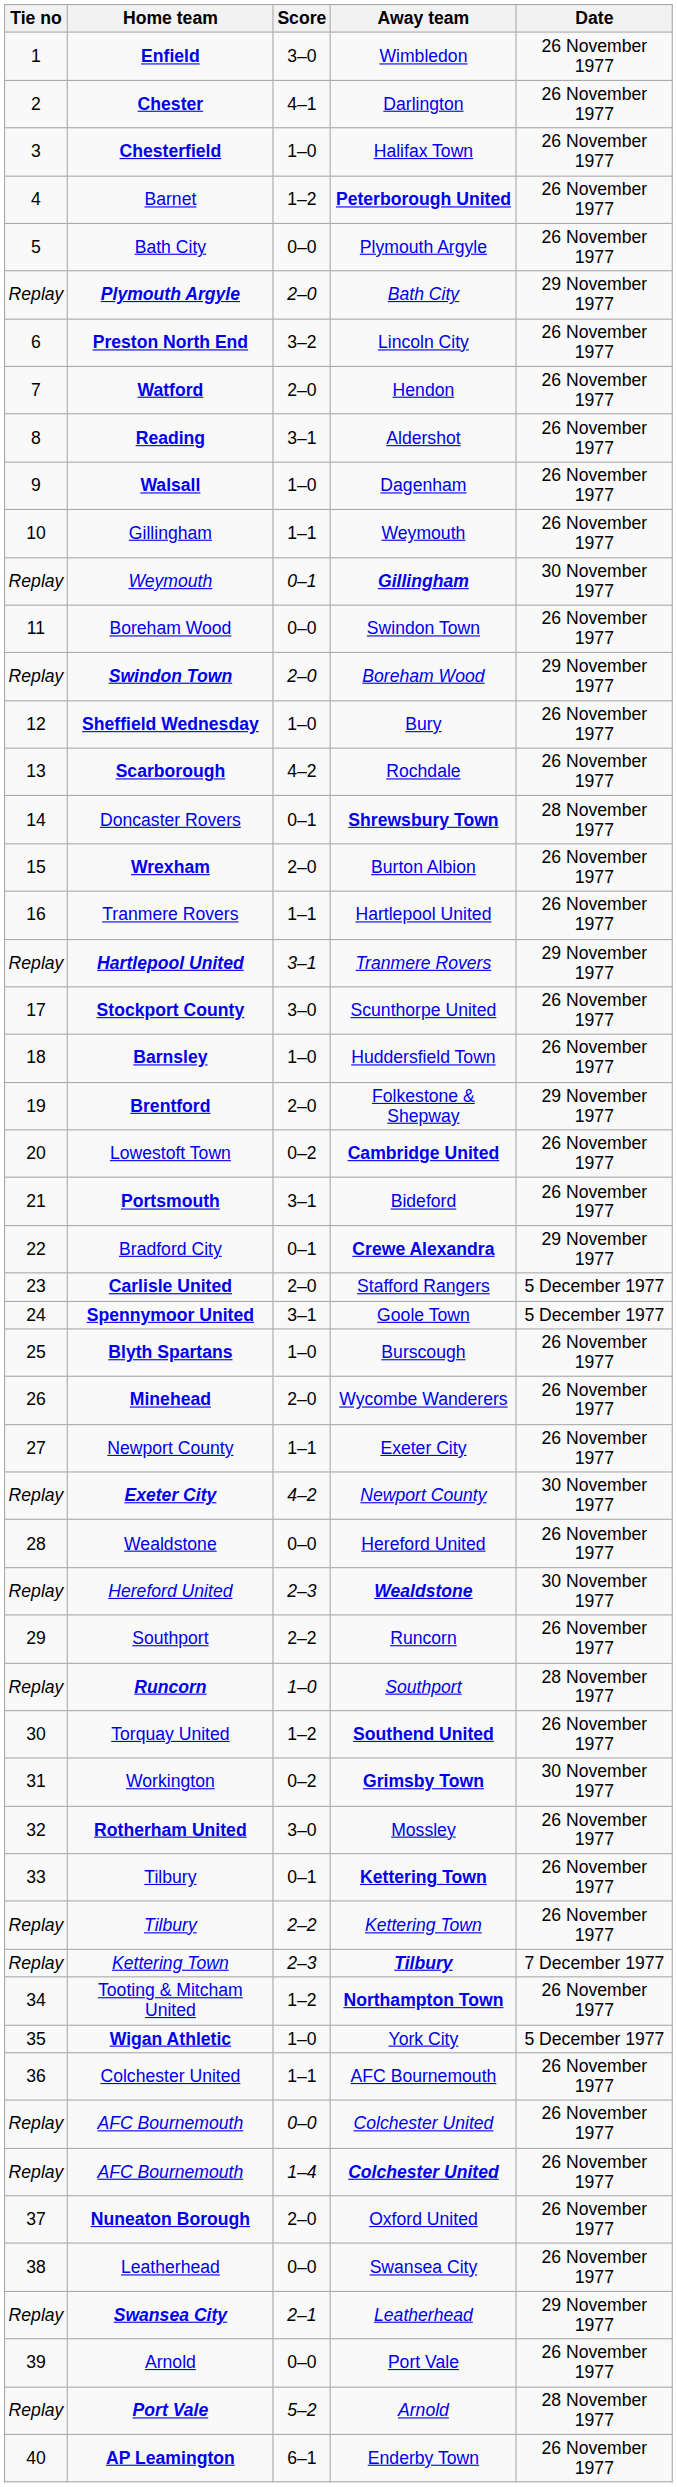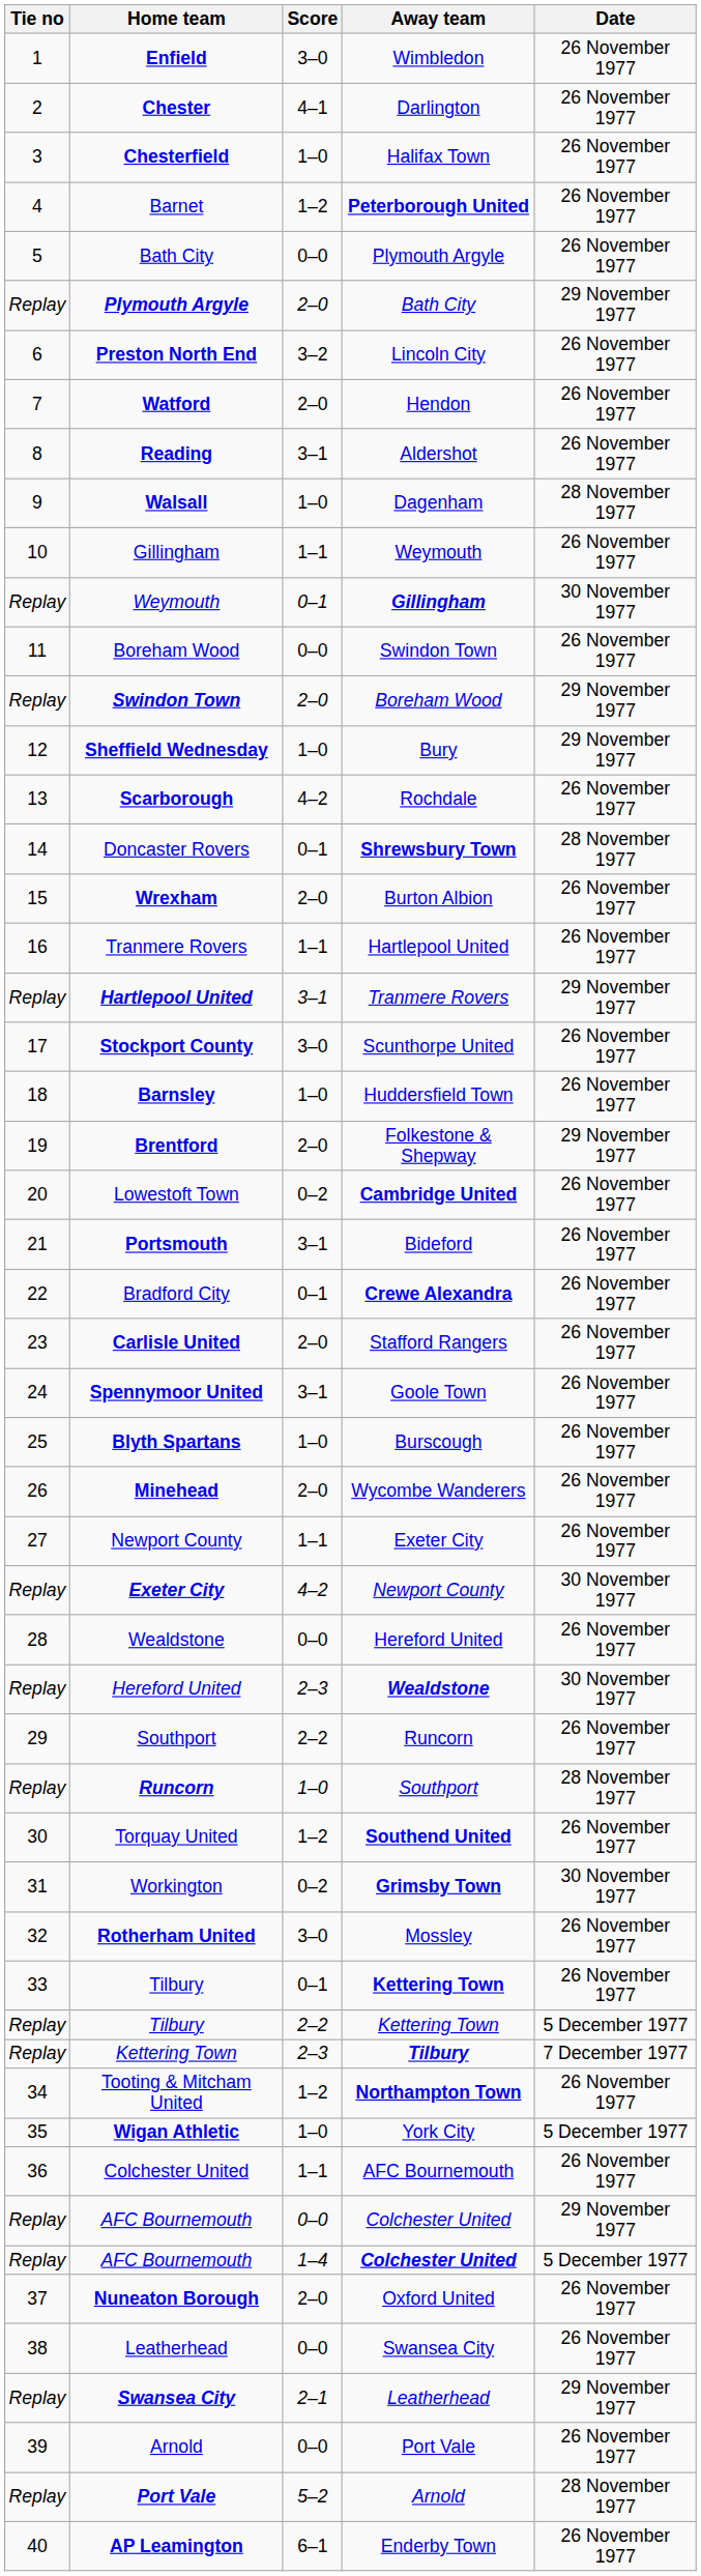Walsall | Date: 26 November 1977 -> 28 November 1977
Sheffield Wednesday | Date: 26 November 1977 -> 29 November 1977
Bradford City | Date: 29 November 1977 -> 26 November 1977
Carlisle United | Date: 5 December 1977 -> 26 November 1977
Spennymoor United | Date: 5 December 1977 -> 26 November 1977
Tilbury / 2–2 | Date: 26 November 1977 -> 5 December 1977
AFC Bournemouth / 0–0 | Date: 26 November 1977 -> 29 November 1977
AFC Bournemouth / 1–4 | Date: 26 November 1977 -> 5 December 1977
